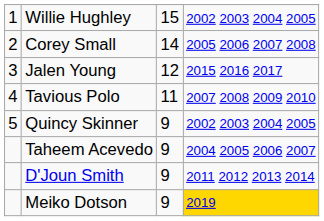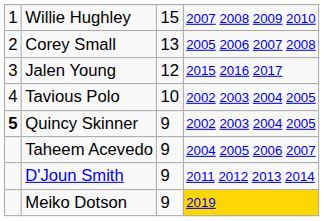Willie Hughley | column 4: 2002 2003 2004 2005 -> 2007 2008 2009 2010
Corey Small | column 3: 14 -> 13
Tavious Polo | column 3: 11 -> 10
Tavious Polo | column 4: 2007 2008 2009 2010 -> 2002 2003 2004 2005
Quincy Skinner | column 1: normal -> bold
